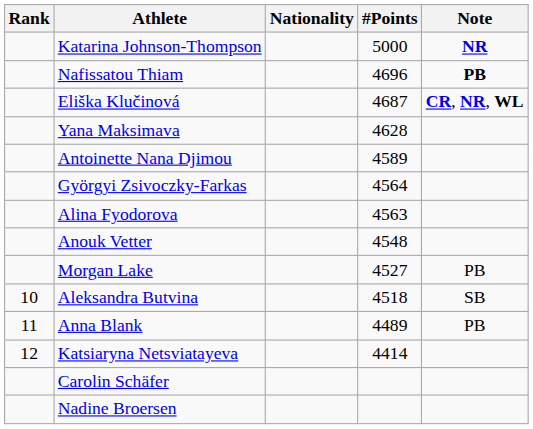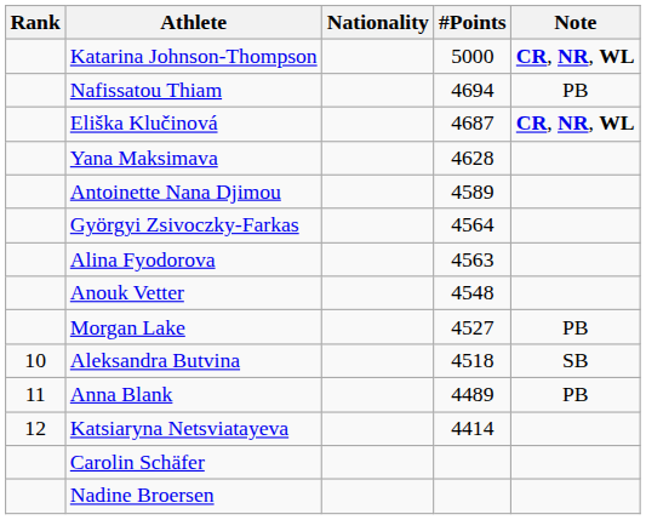Katarina Johnson-Thompson | Note: NR -> CR, NR, WL
Nafissatou Thiam | #Points: 4696 -> 4694
Nafissatou Thiam | Note: bold -> normal
